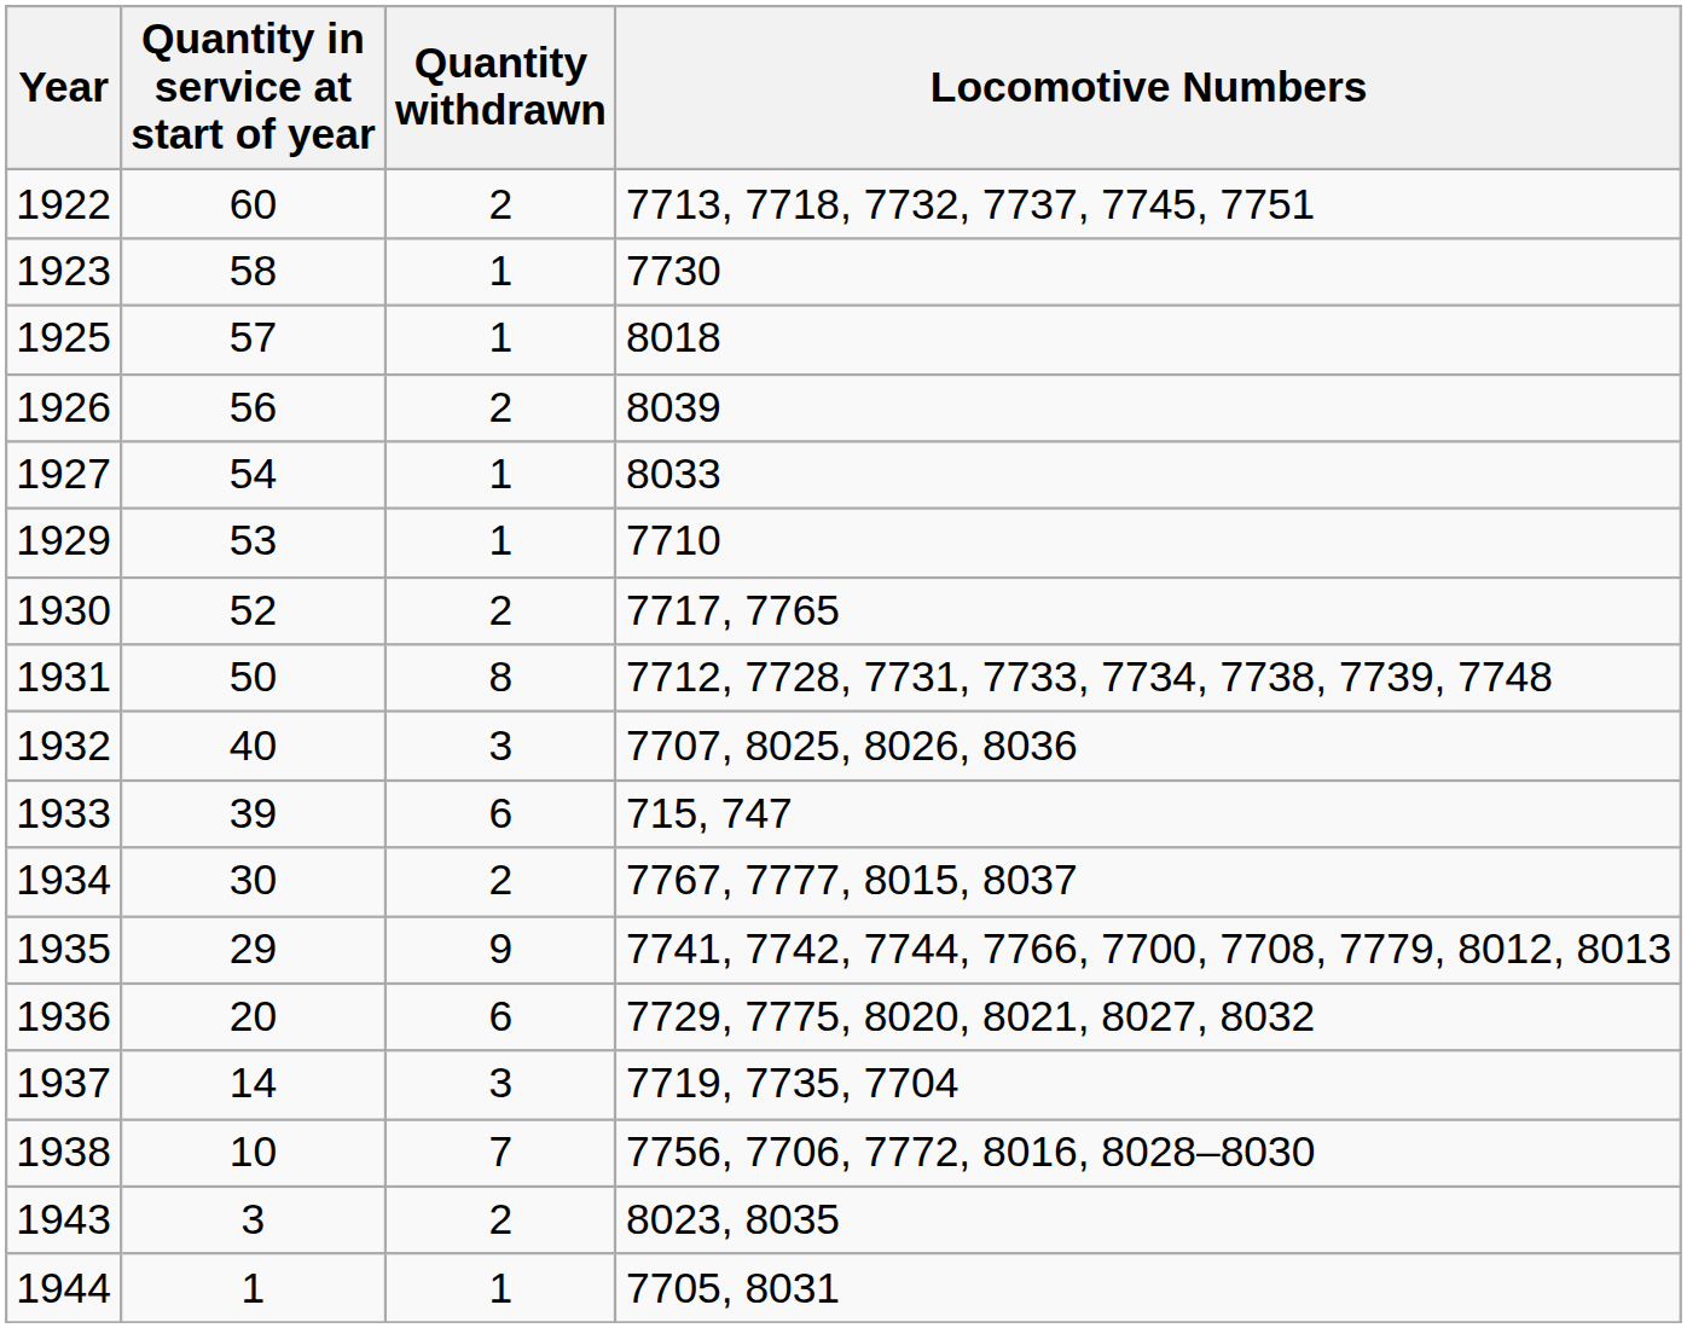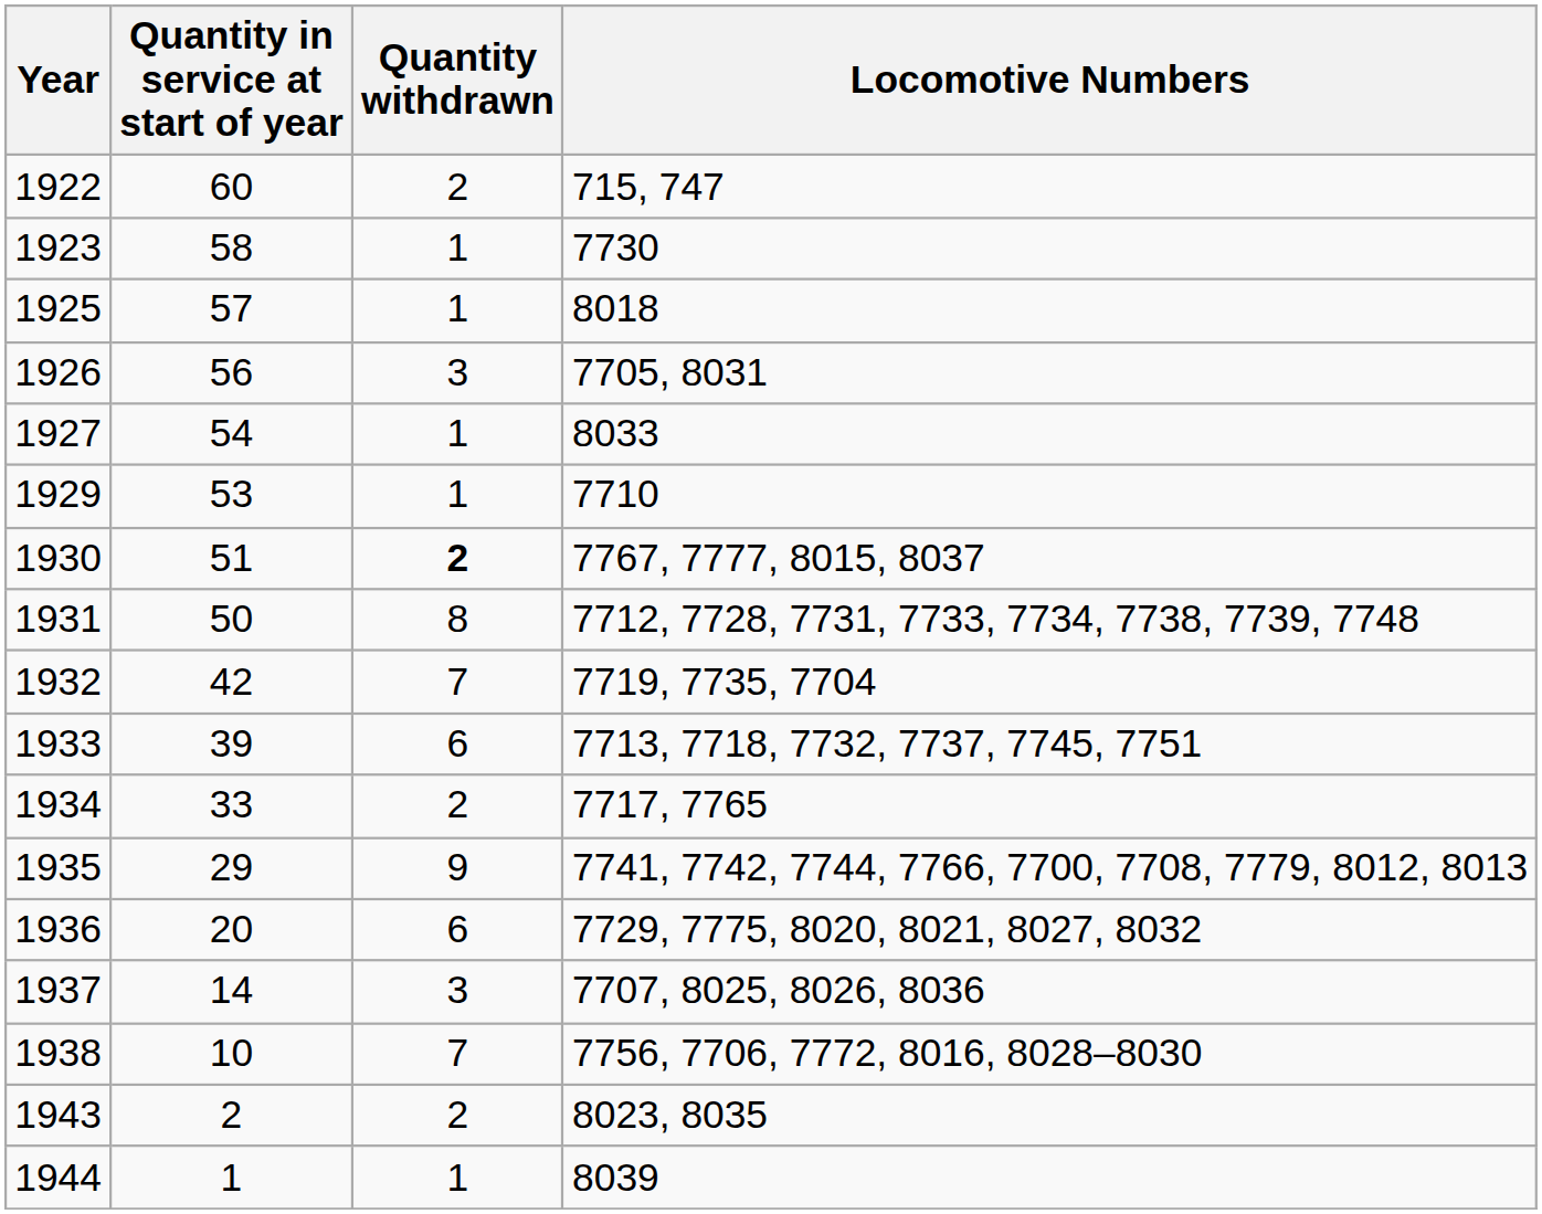1922 | Locomotive Numbers: 7713, 7718, 7732, 7737, 7745, 7751 -> 715, 747
1926 | Quantity withdrawn: 2 -> 3
1926 | Locomotive Numbers: 8039 -> 7705, 8031
1930 | Quantity in service at start of year: 52 -> 51
1930 | Quantity withdrawn: normal -> bold
1930 | Locomotive Numbers: 7717, 7765 -> 7767, 7777, 8015, 8037
1932 | Quantity in service at start of year: 40 -> 42
1932 | Quantity withdrawn: 3 -> 7
1932 | Locomotive Numbers: 7707, 8025, 8026, 8036 -> 7719, 7735, 7704
1933 | Locomotive Numbers: 715, 747 -> 7713, 7718, 7732, 7737, 7745, 7751
1934 | Quantity in service at start of year: 30 -> 33
1934 | Locomotive Numbers: 7767, 7777, 8015, 8037 -> 7717, 7765
1937 | Locomotive Numbers: 7719, 7735, 7704 -> 7707, 8025, 8026, 8036
1943 | Quantity in service at start of year: 3 -> 2
1944 | Locomotive Numbers: 7705, 8031 -> 8039
